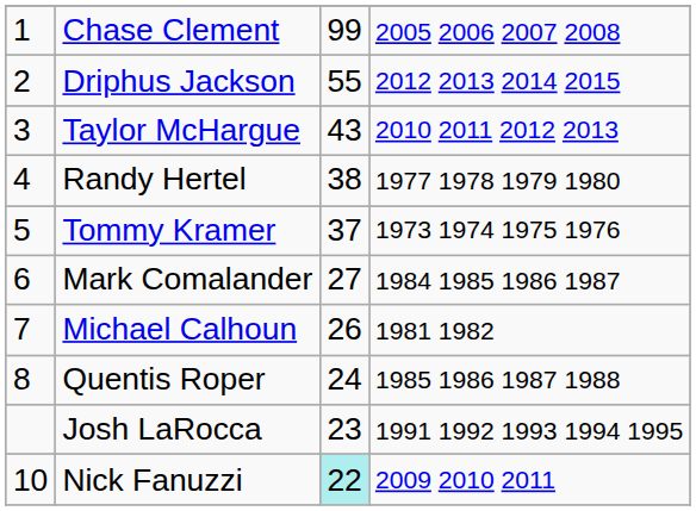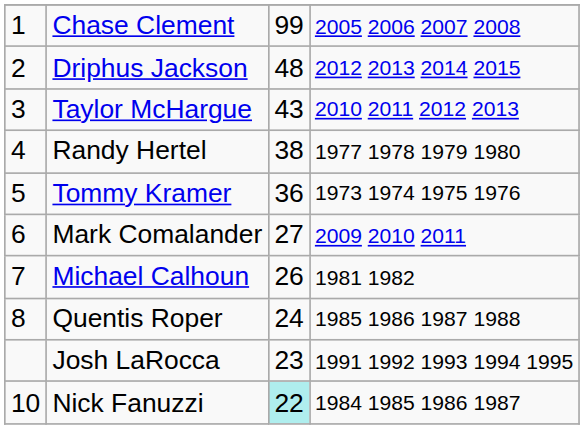Driphus Jackson | column 3: 55 -> 48
Tommy Kramer | column 3: 37 -> 36
Mark Comalander | column 4: 1984 1985 1986 1987 -> 2009 2010 2011
Nick Fanuzzi | column 4: 2009 2010 2011 -> 1984 1985 1986 1987
